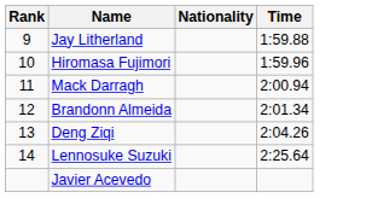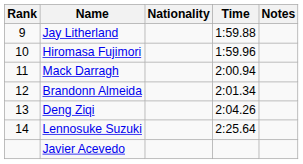+ column: Notes
